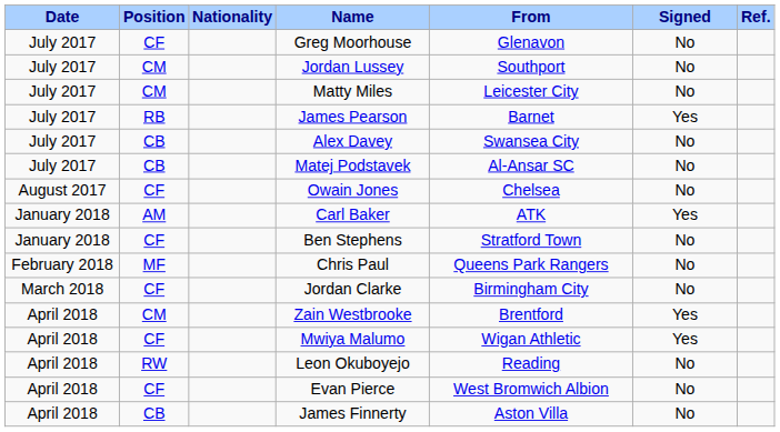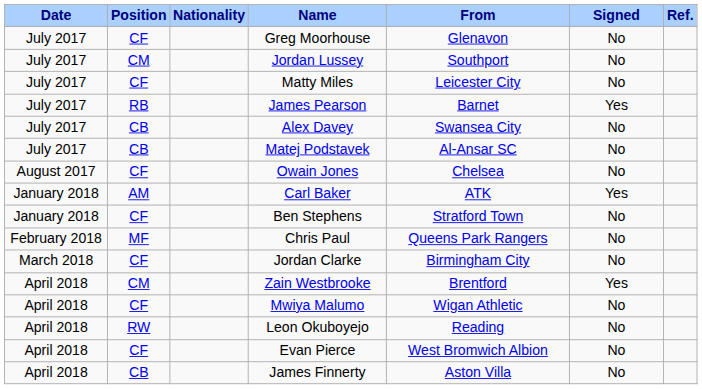Matty Miles | Position: CM -> CF
Mwiya Malumo | Signed: Yes -> No
